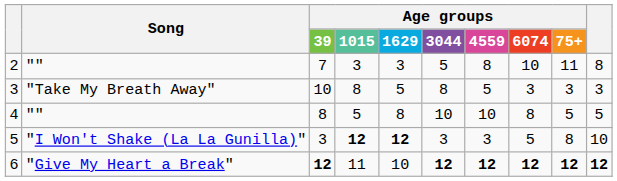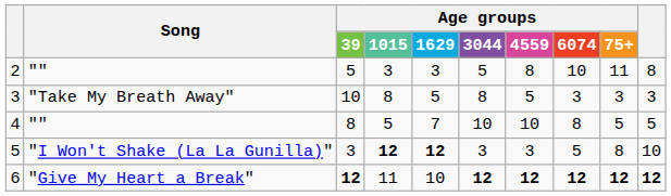2 | Age groups / 39: 7 -> 5
4 | Age groups / 1629: 8 -> 7
